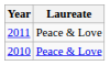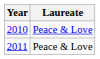rows swapped: 2010 <-> 2011
